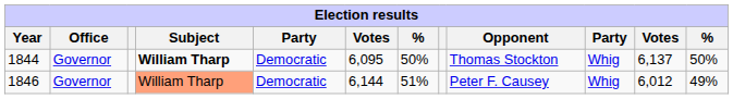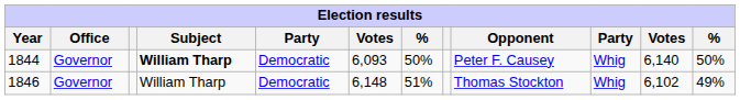1844 | column 6: 6,095 -> 6,093
1844 | Opponent: Thomas Stockton -> Peter F. Causey
1844 | column 11: 6,137 -> 6,140
1846 | Subject: lightsalmon background -> no background
1846 | column 6: 6,144 -> 6,148
1846 | Opponent: Peter F. Causey -> Thomas Stockton
1846 | column 11: 6,012 -> 6,102
